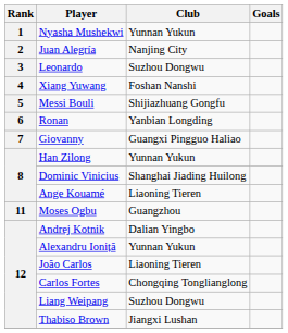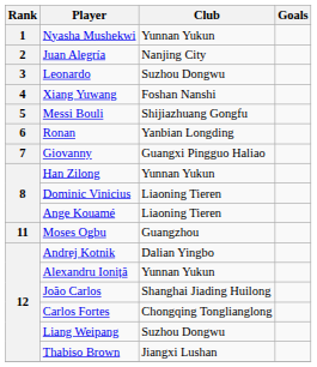Dominic Vinicius | Club: Shanghai Jiading Huilong -> Liaoning Tieren
João Carlos | Club: Liaoning Tieren -> Shanghai Jiading Huilong
